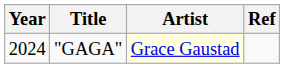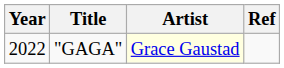"GAGA" | Year: 2024 -> 2022
